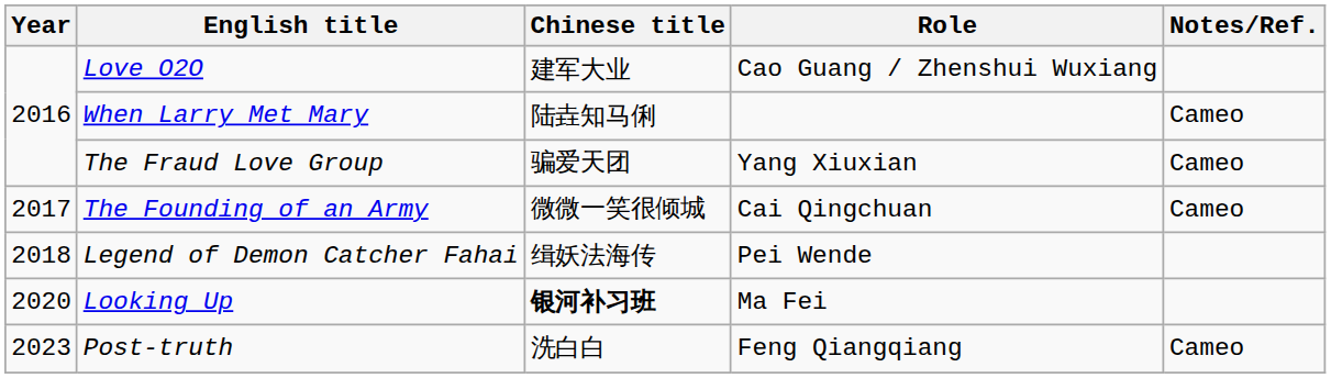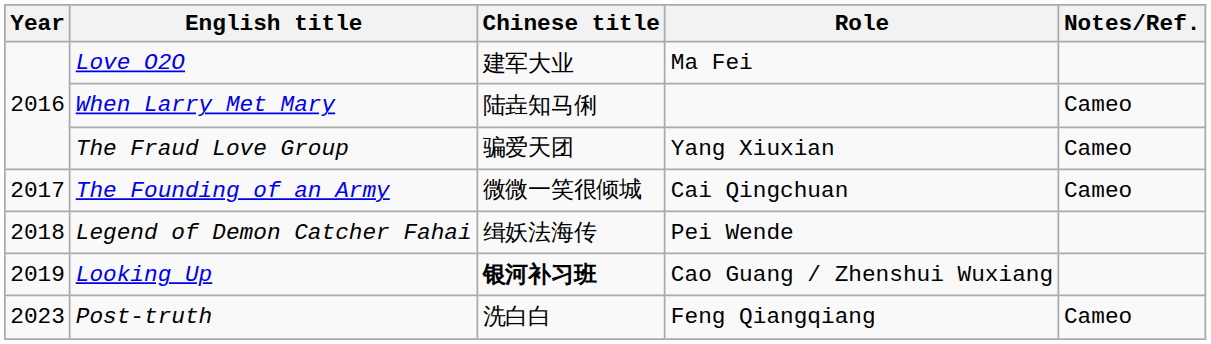Love O2O | Role: Cao Guang / Zhenshui Wuxiang -> Ma Fei
Looking Up | Year: 2020 -> 2019
Looking Up | Role: Ma Fei -> Cao Guang / Zhenshui Wuxiang
